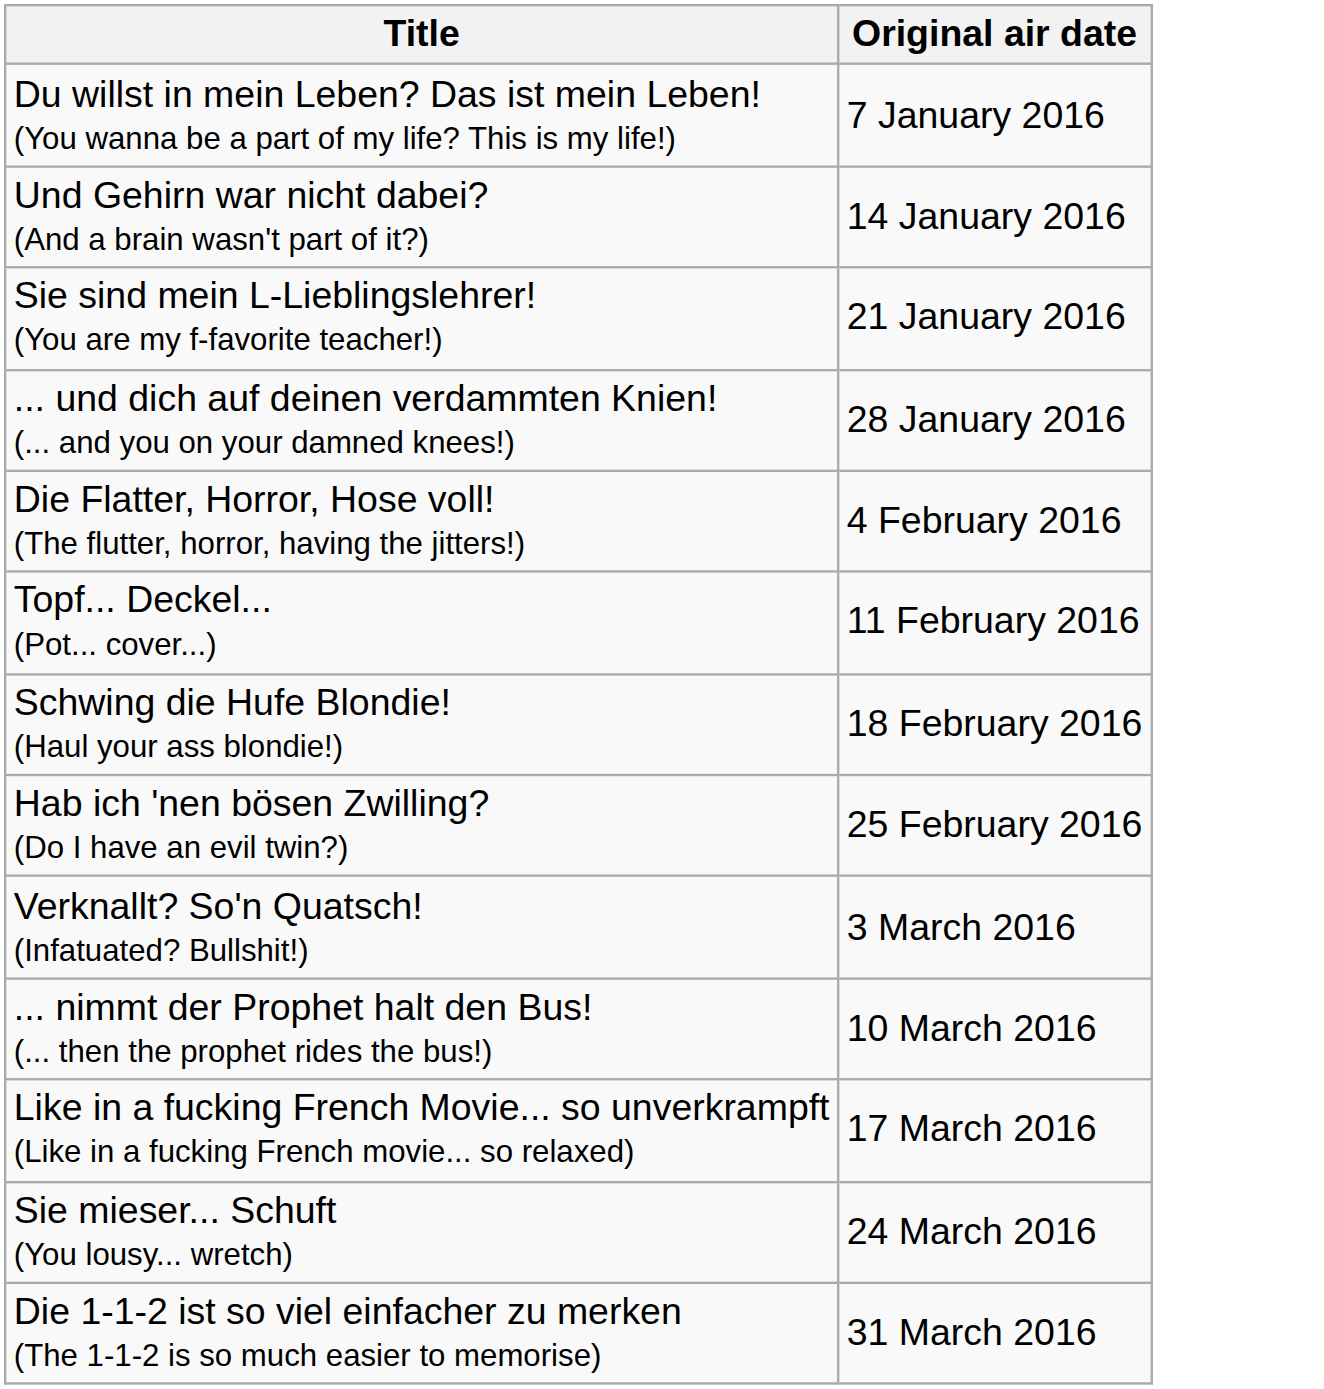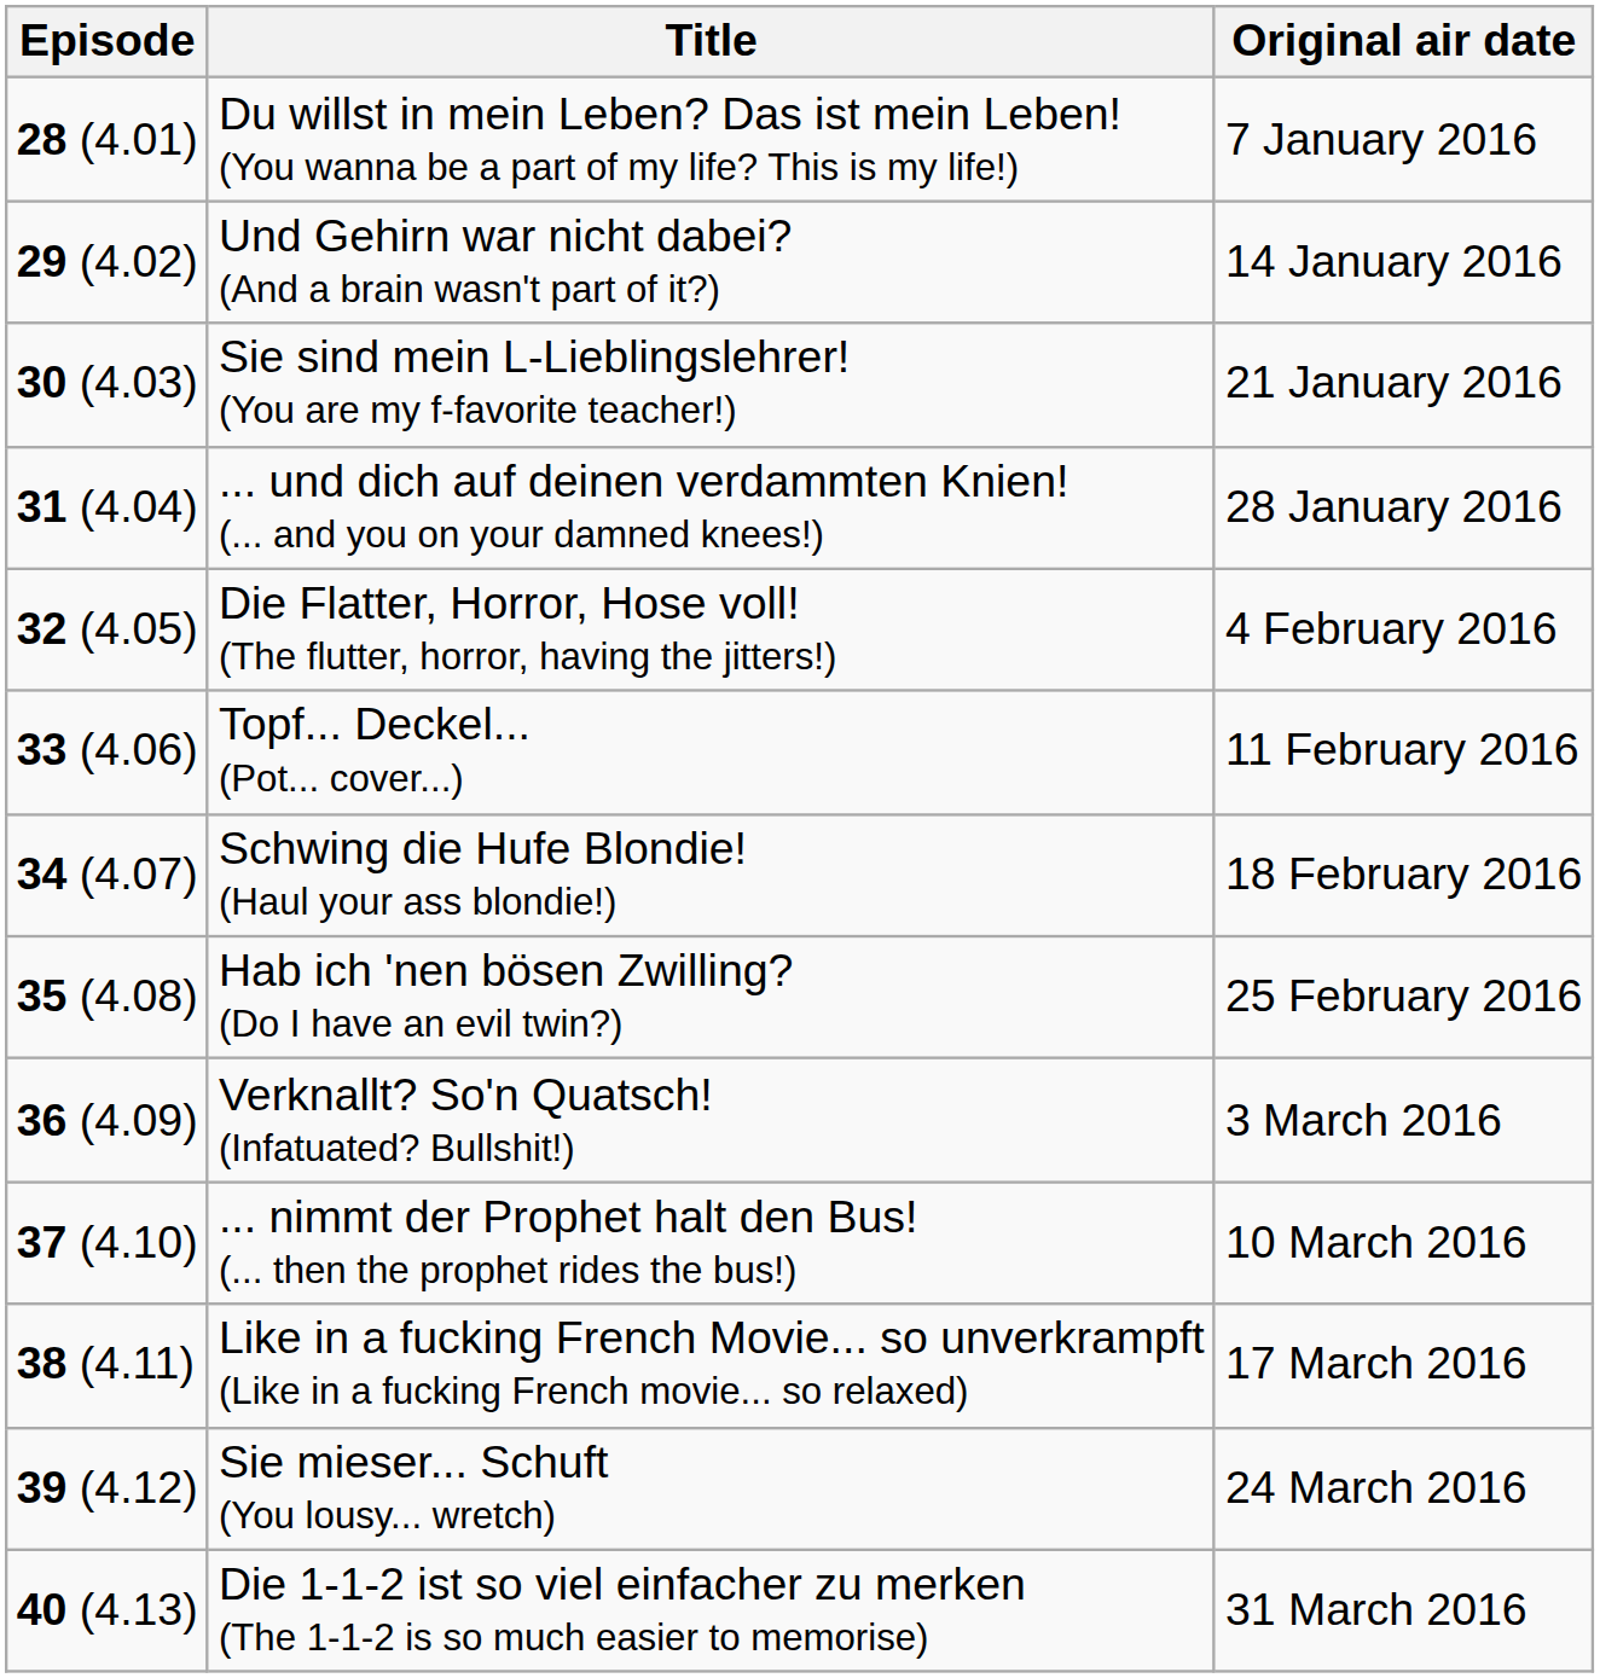+ column: Episode | 28 (4.01) | 29 (4.02) | 30 (4.03) | 31 (4.04) | 32 (4.05) | 33 (4.06) | 34 (4.07) | 35 (4.08) | 36 (4.09) | 37 (4.10) | 38 (4.11) | 39 (4.12) | 40 (4.13)
